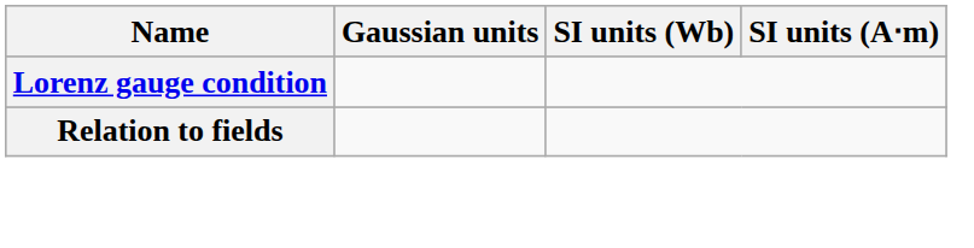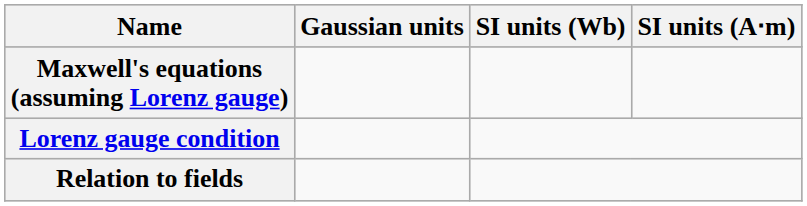+ row: Maxwell's equations (assuming Lorenz gauge)
